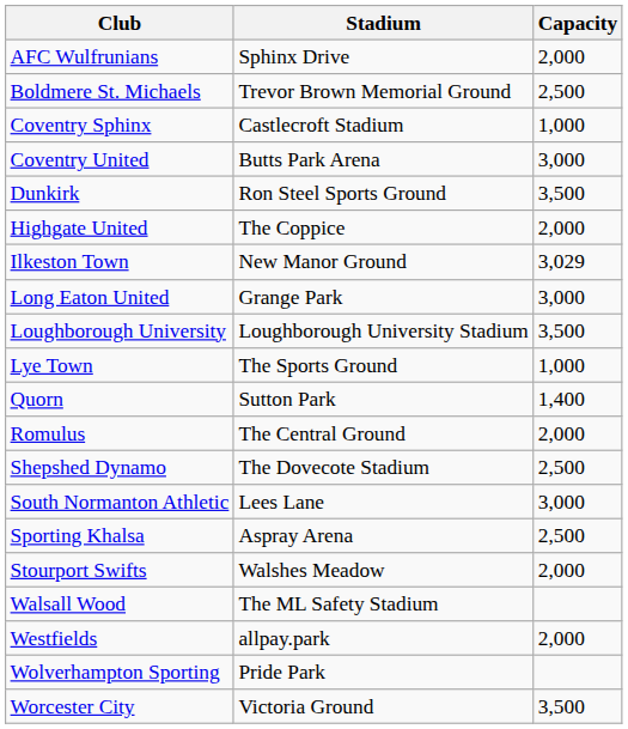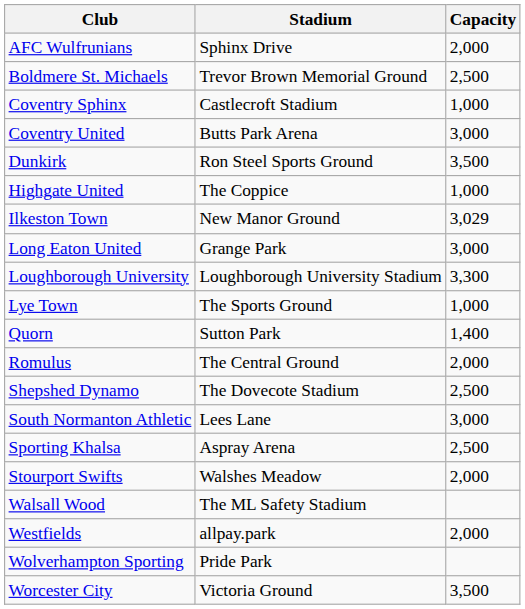Highgate United | Capacity: 2,000 -> 1,000
Loughborough University | Capacity: 3,500 -> 3,300
